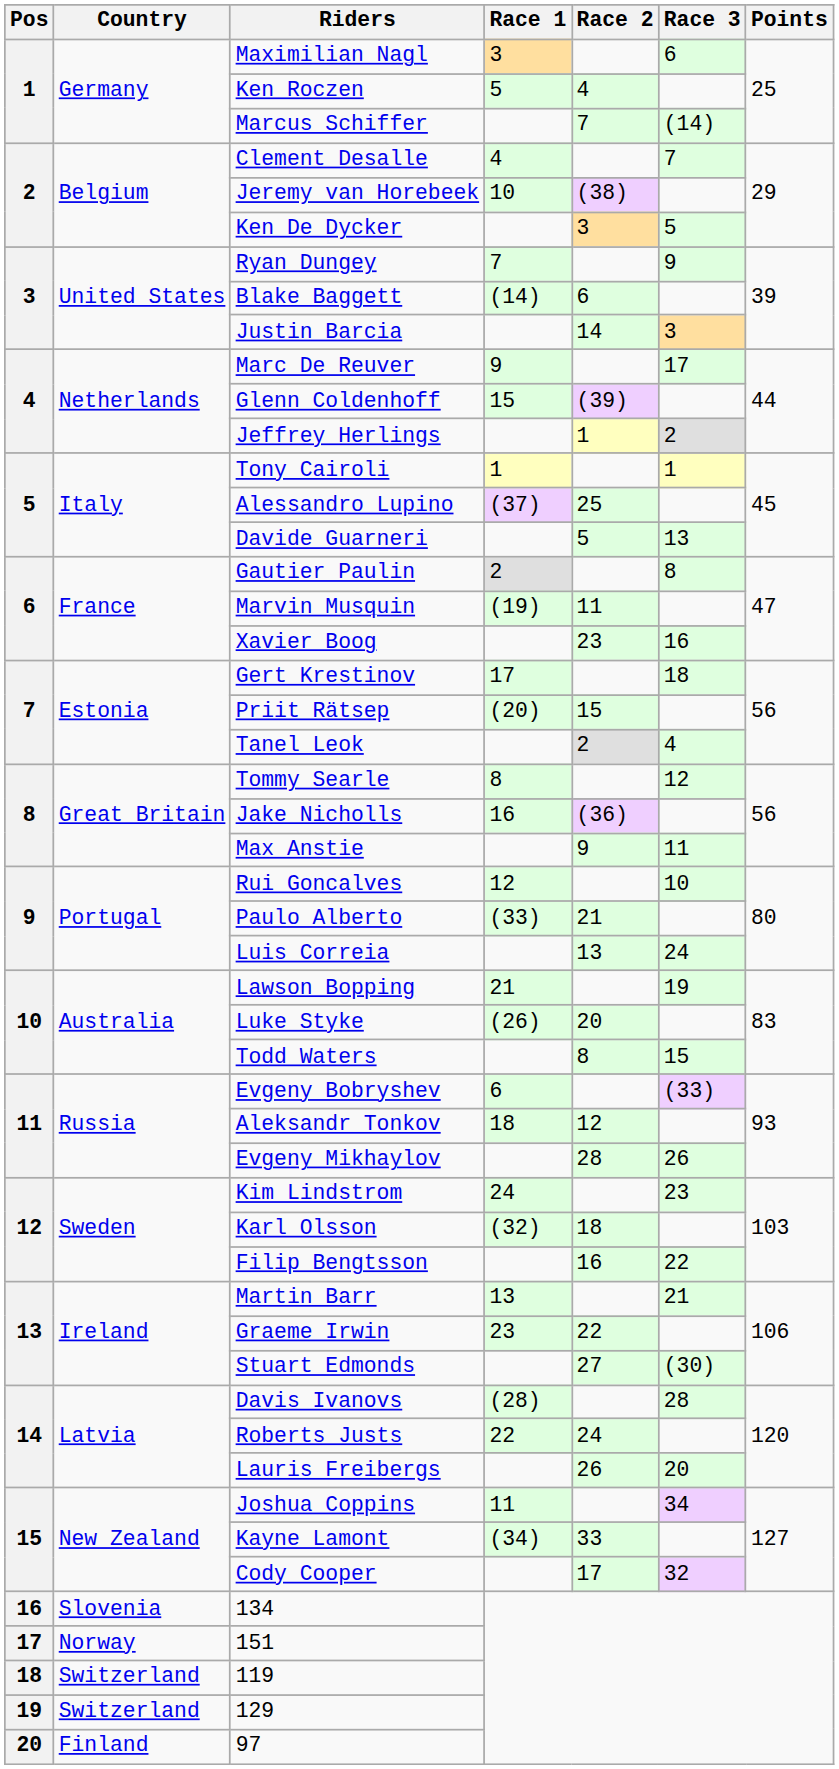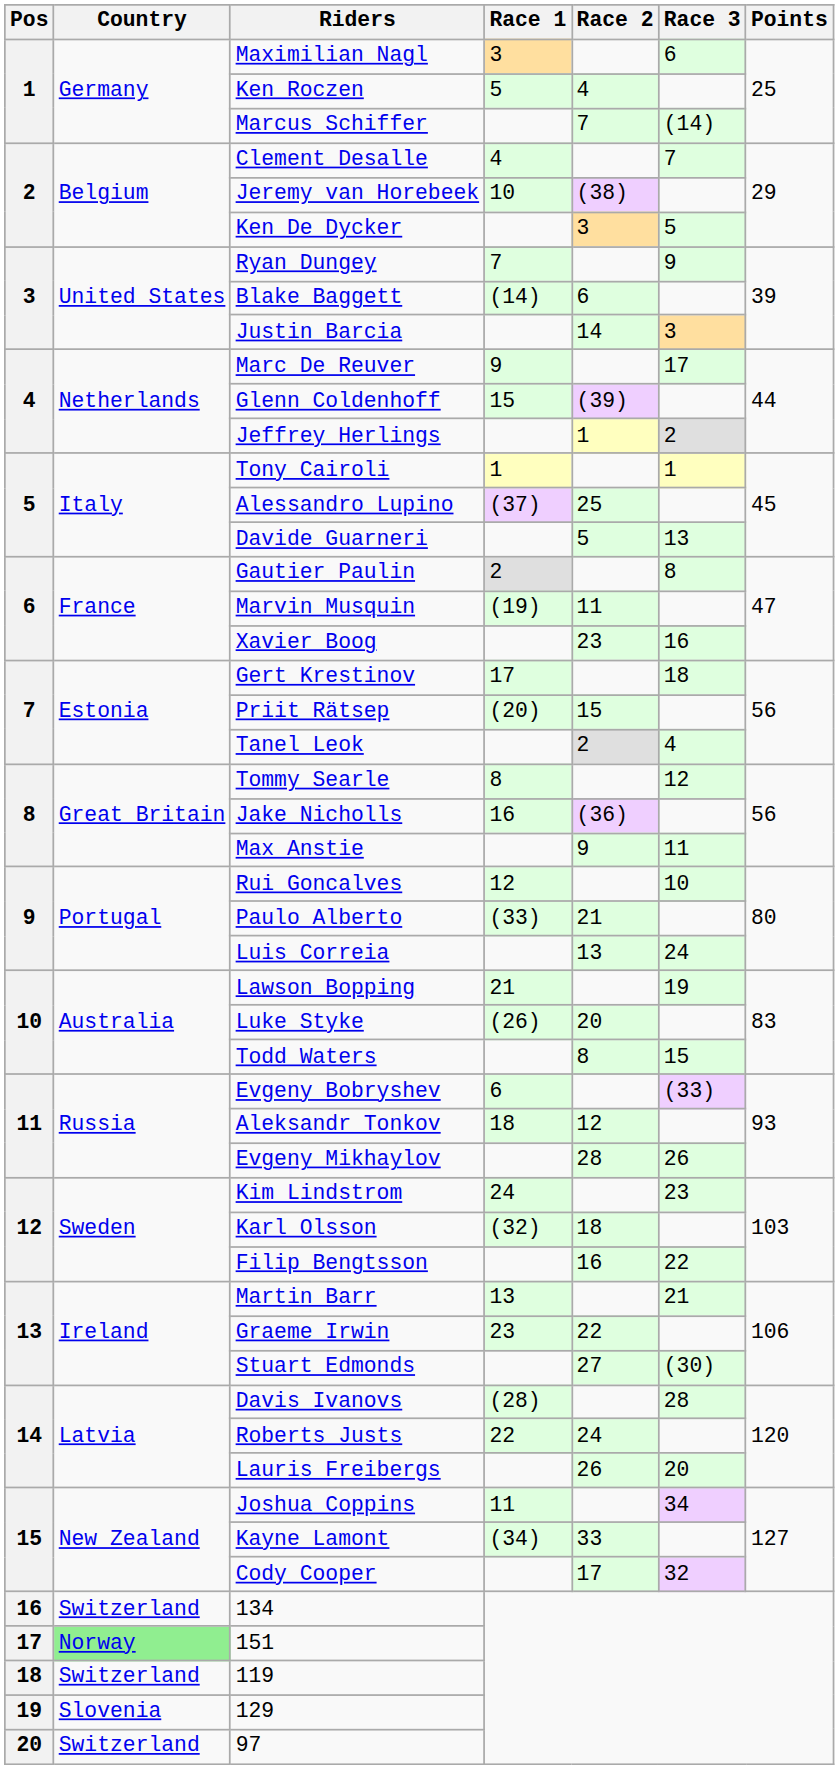134 | Country: Slovenia -> Switzerland
151 | Country: no background -> lightgreen background
129 | Country: Switzerland -> Slovenia
97 | Country: Finland -> Switzerland
